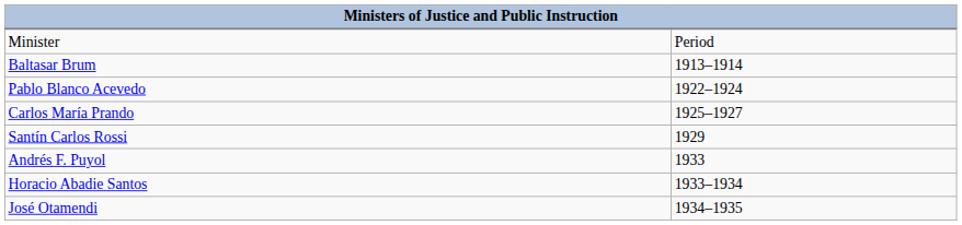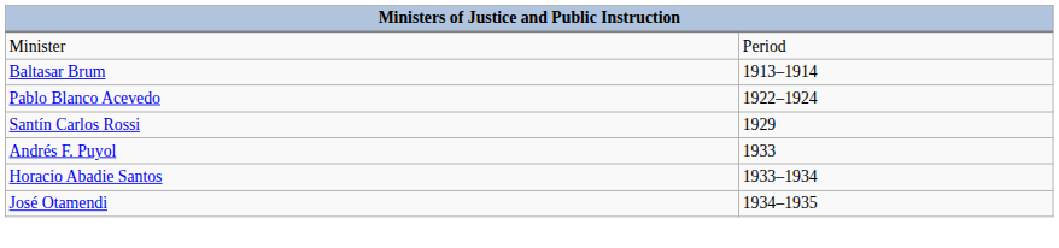- row: Carlos María Prando | 1925–1927
